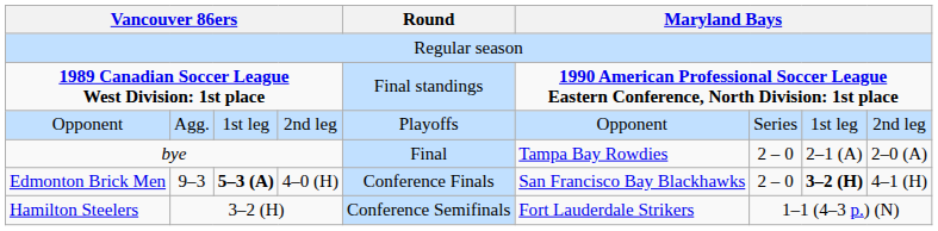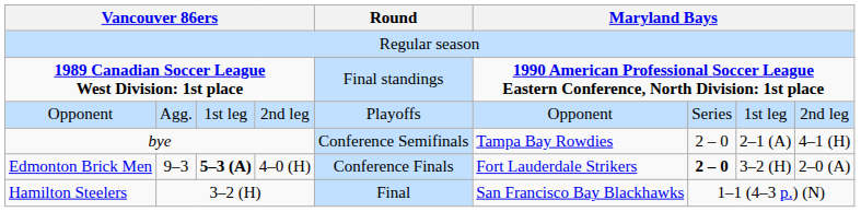bye | Round: Final -> Conference Semifinals
bye | column 9: 2–0 (A) -> 4–1 (H)
Edmonton Brick Men | column 6: San Francisco Bay Blackhawks -> Fort Lauderdale Strikers
Edmonton Brick Men | column 7: normal -> bold
Edmonton Brick Men | column 8: bold -> normal
Edmonton Brick Men | column 9: 4–1 (H) -> 2–0 (A)
Hamilton Steelers | Round: Conference Semifinals -> Final
Hamilton Steelers | column 6: Fort Lauderdale Strikers -> San Francisco Bay Blackhawks
